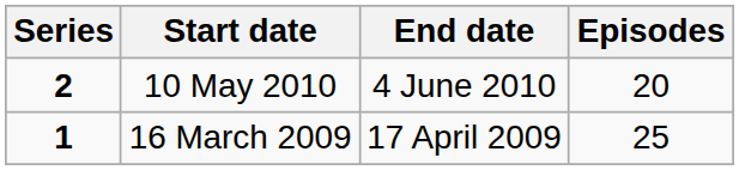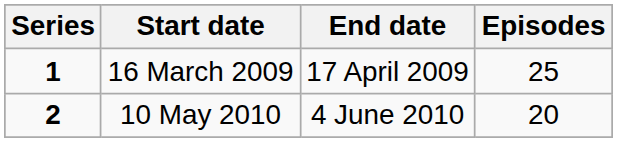rows swapped: 16 March 2009 <-> 10 May 2010
